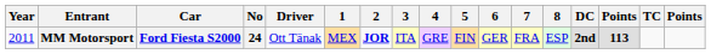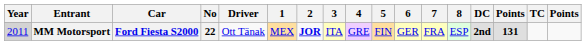MM Motorsport | Year: no background -> lightgrey background
MM Motorsport | No: 24 -> 22
MM Motorsport | column 15: 113 -> 131
